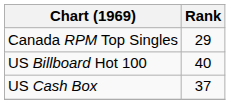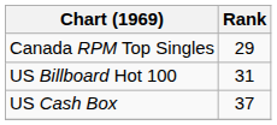US Billboard Hot 100 | Rank: 40 -> 31
